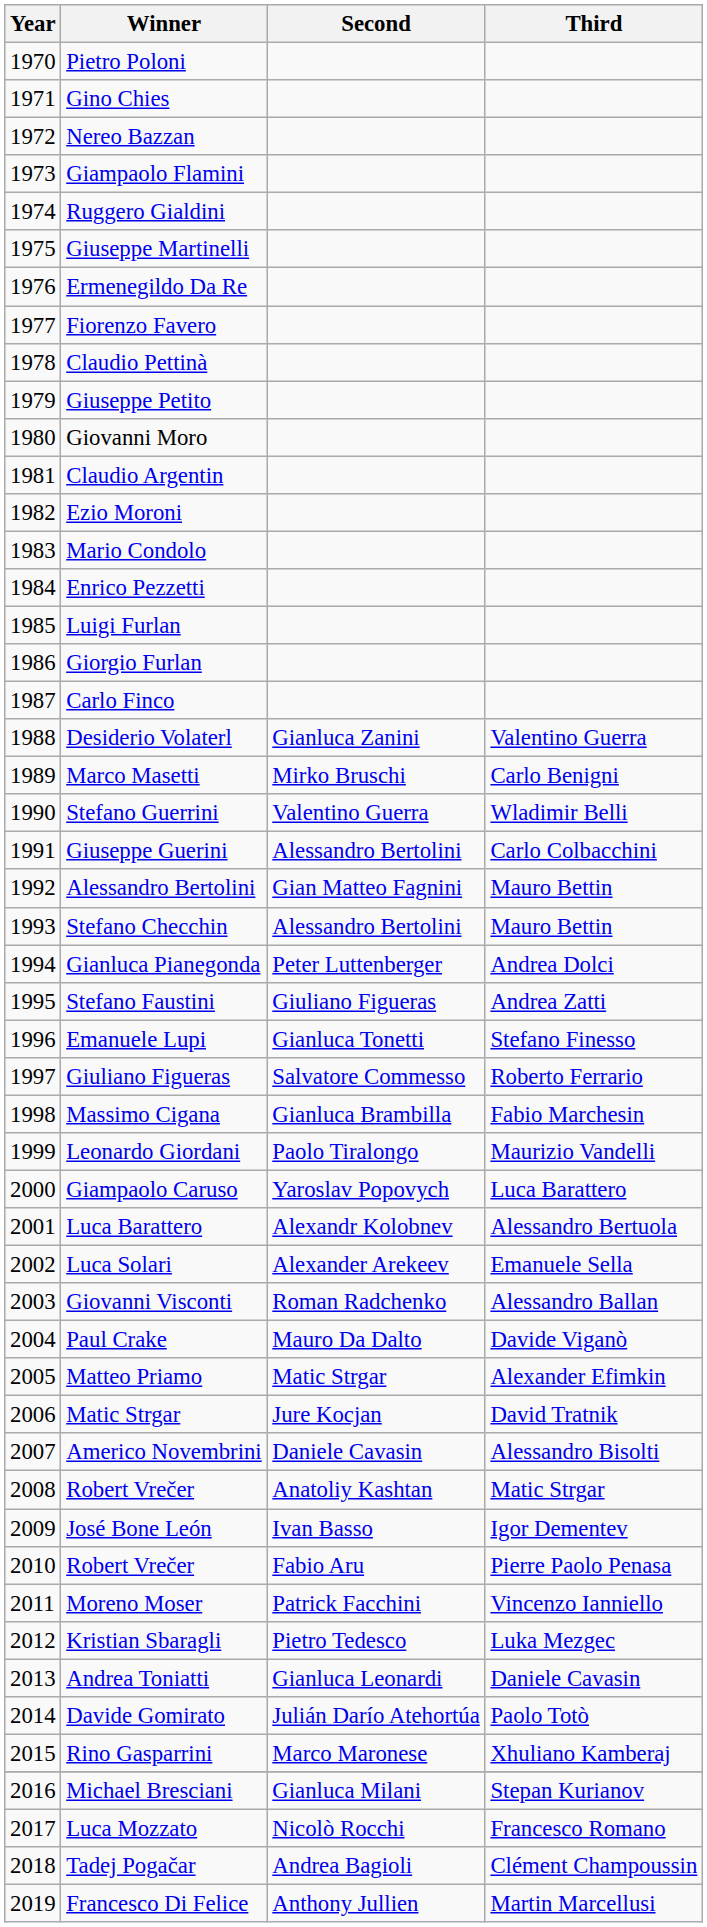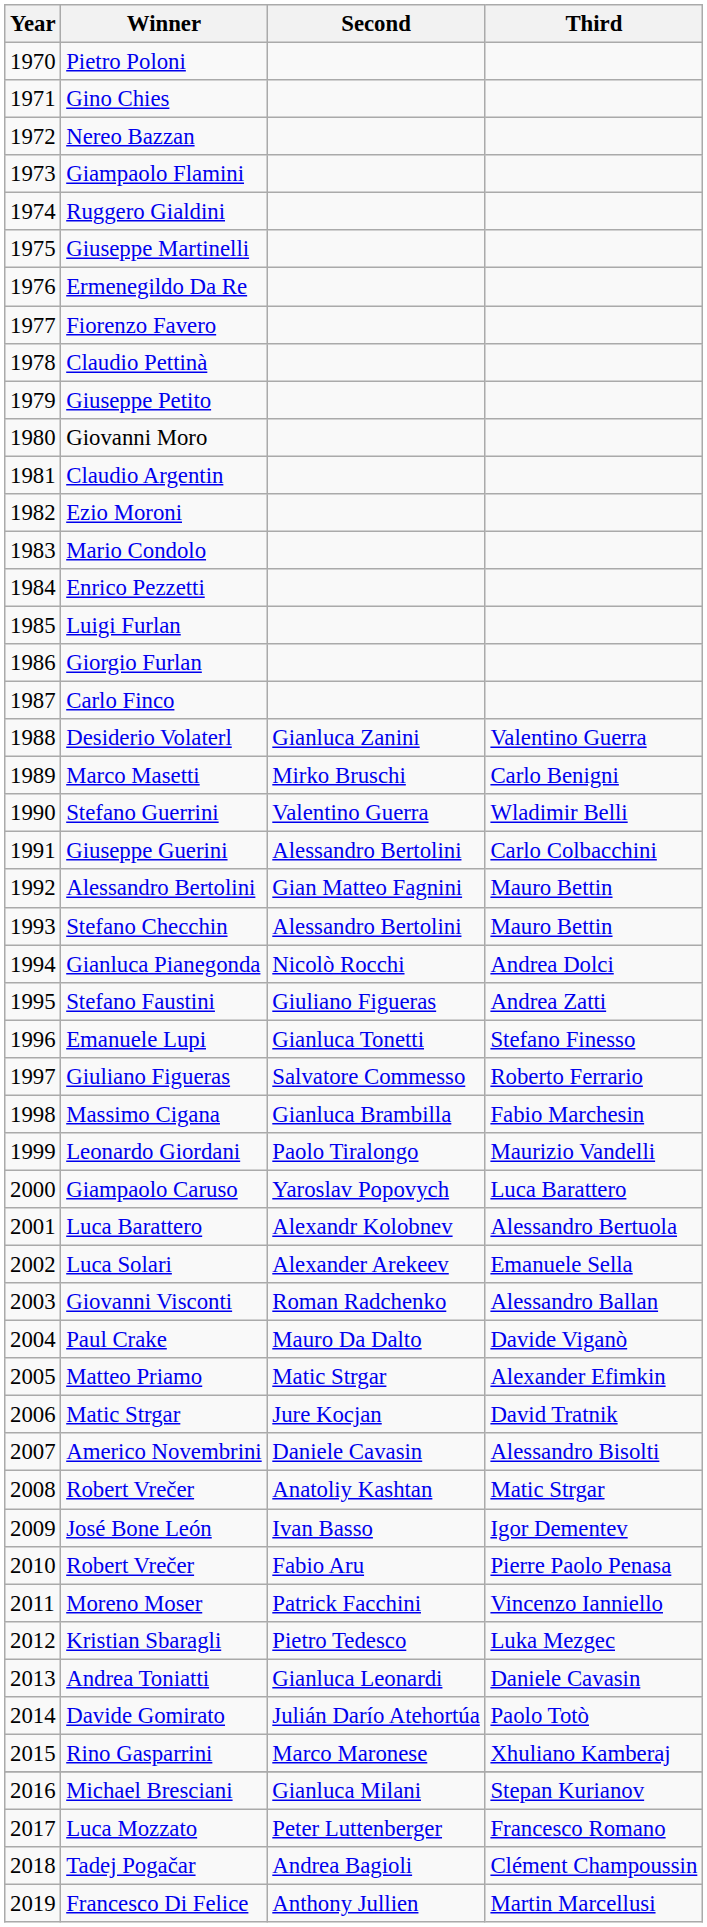Gianluca Pianegonda | Second: Peter Luttenberger -> Nicolò Rocchi
Luca Mozzato | Second: Nicolò Rocchi -> Peter Luttenberger
